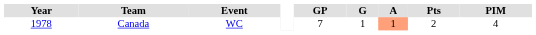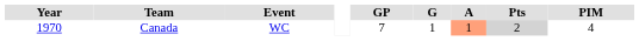Canada | Year: 1978 -> 1970
Canada | Pts: no background -> lightgrey background
